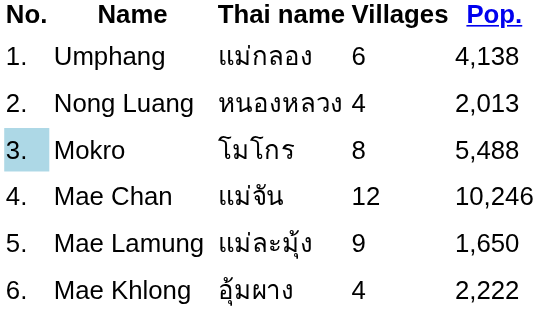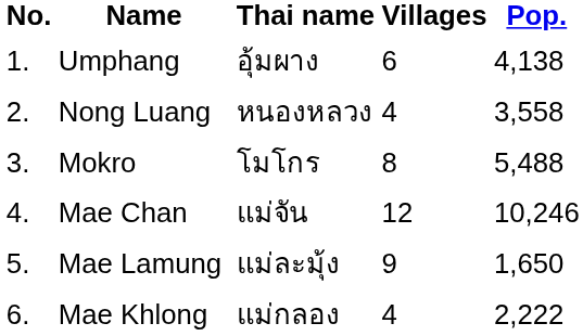Umphang | Thai name: แม่กลอง -> อุ้มผาง
Nong Luang | Pop.: 2,013 -> 3,558
Mokro | No.: lightblue background -> no background
Mae Khlong | Thai name: อุ้มผาง -> แม่กลอง
